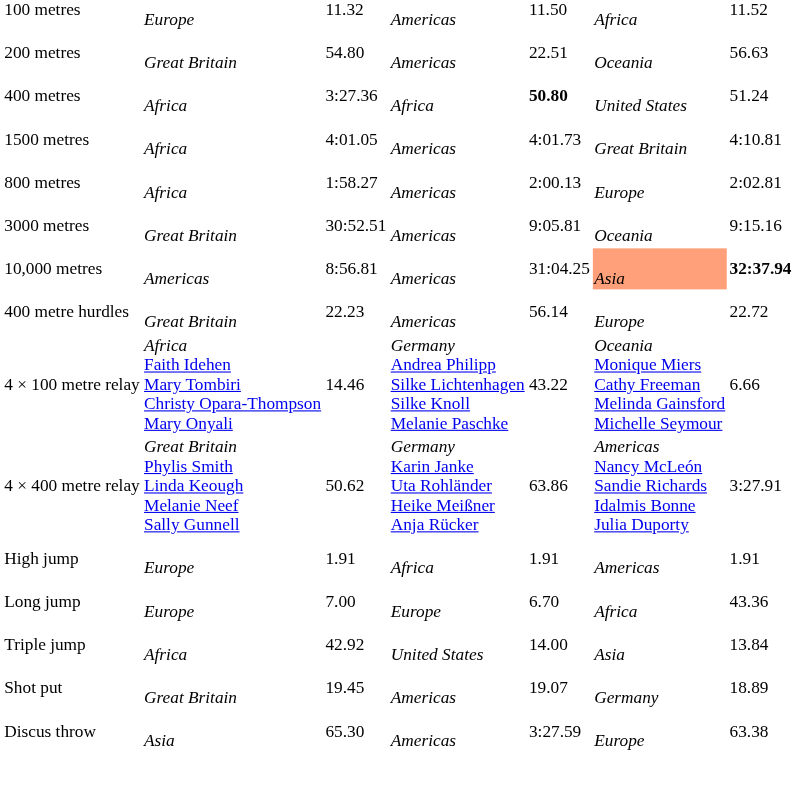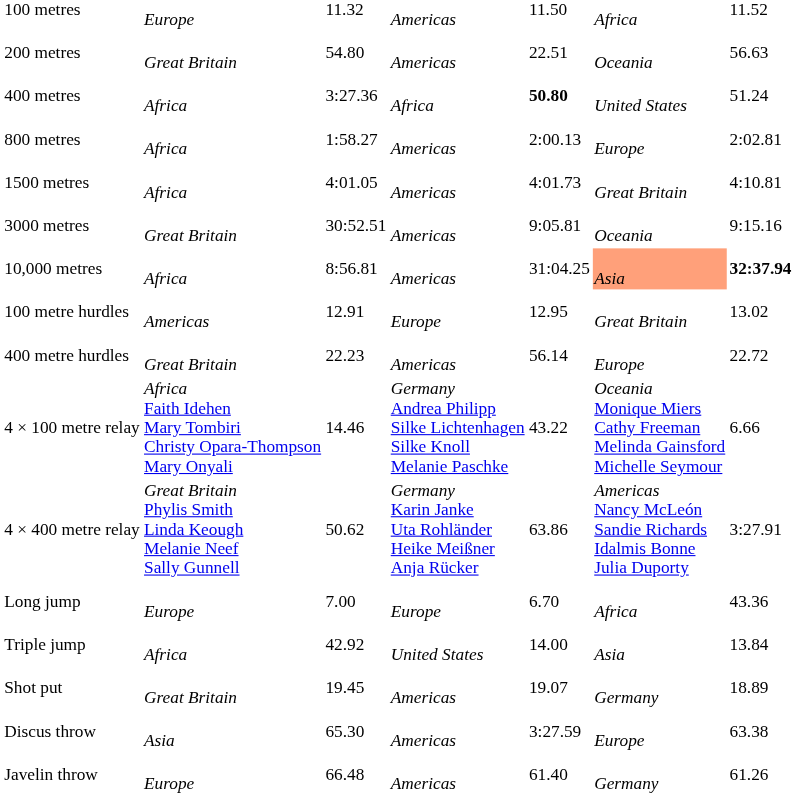rows swapped: 800 metres <-> 1500 metres
10,000 metres | column 2: Americas -> Africa
+ row: 100 metre hurdles | Americas | 12.91 | Europe | 12.95 | Great Britain | 13.02
- row: High jump | Europe | 1.91 | Africa | 1.91 | Americas | 1.91
+ row: Javelin throw | Europe | 66.48 | Americas | 61.40 | Germany | 61.26
